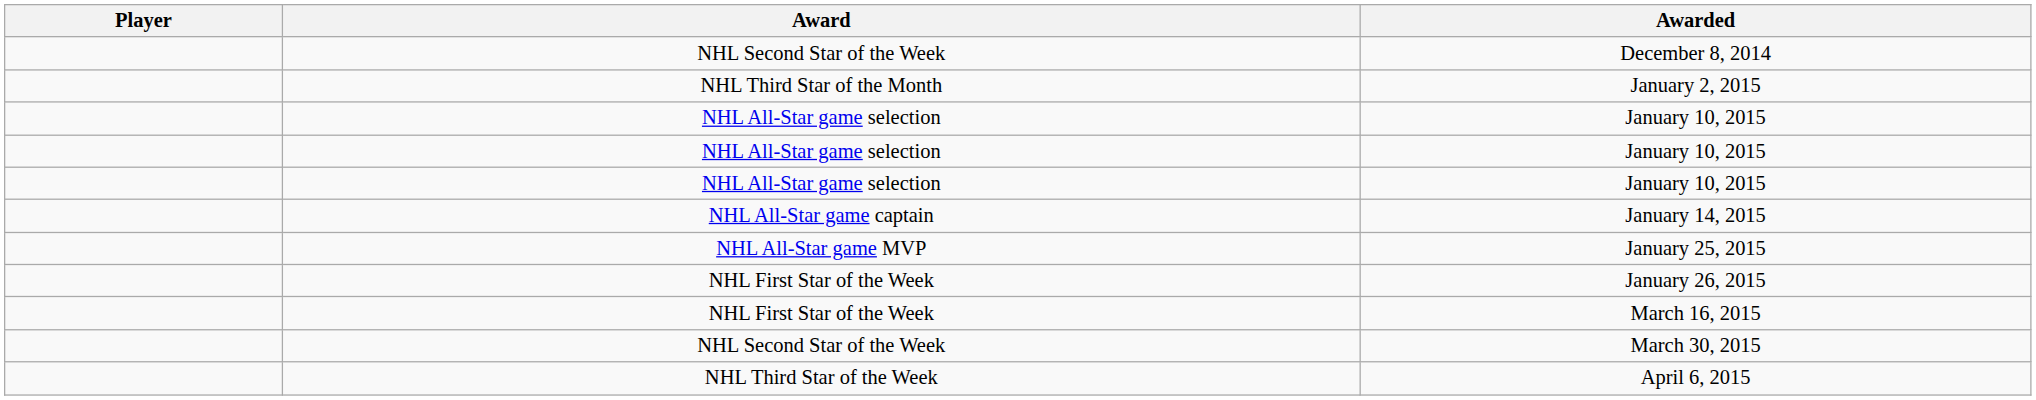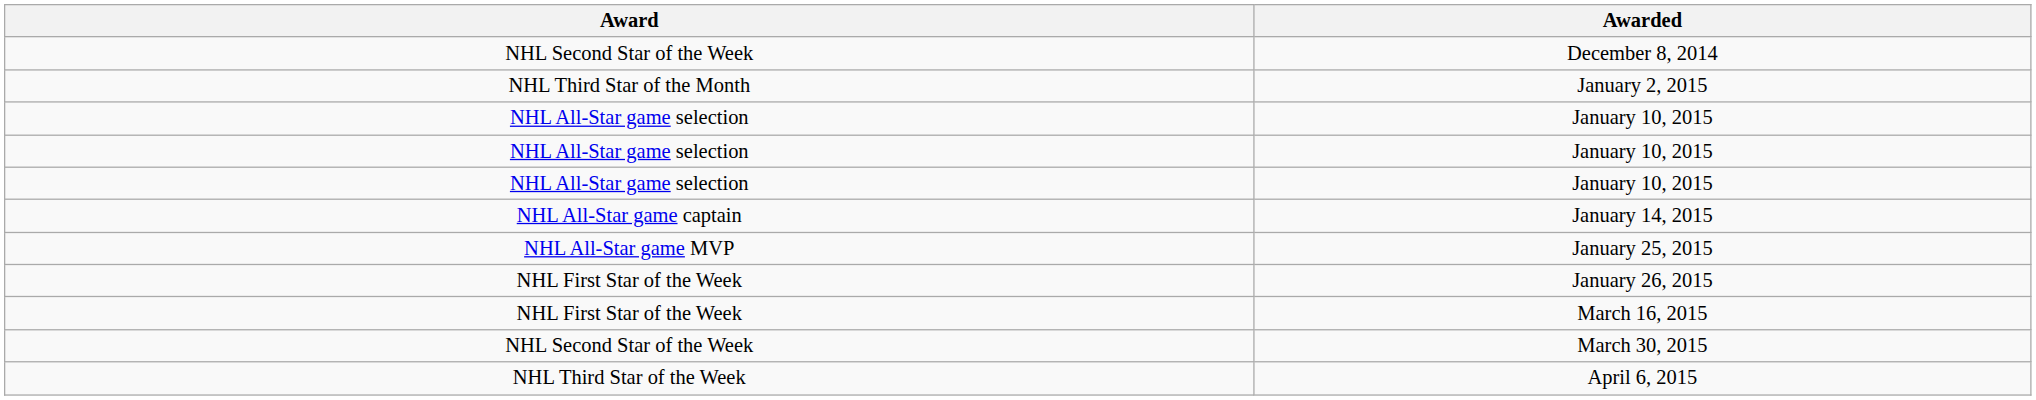- column: Player
